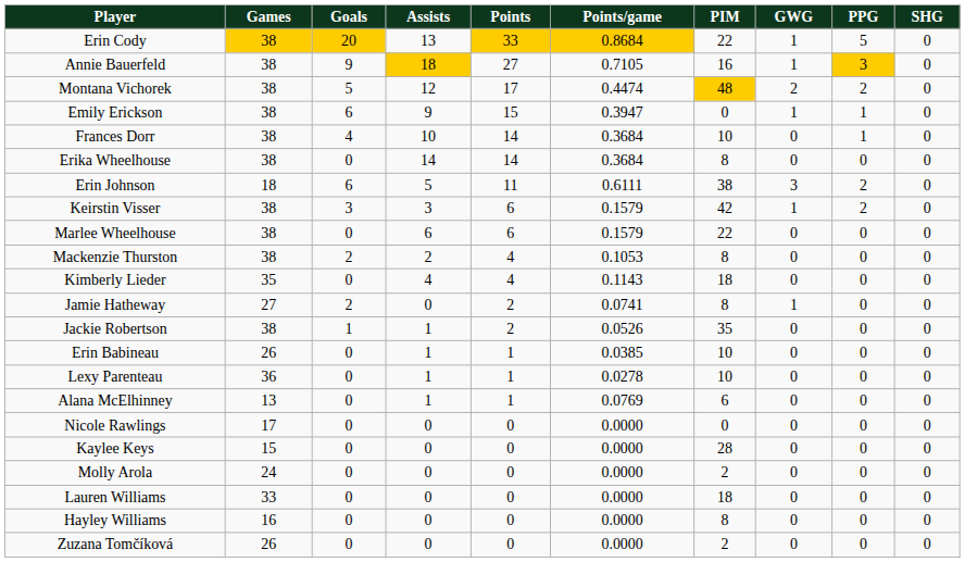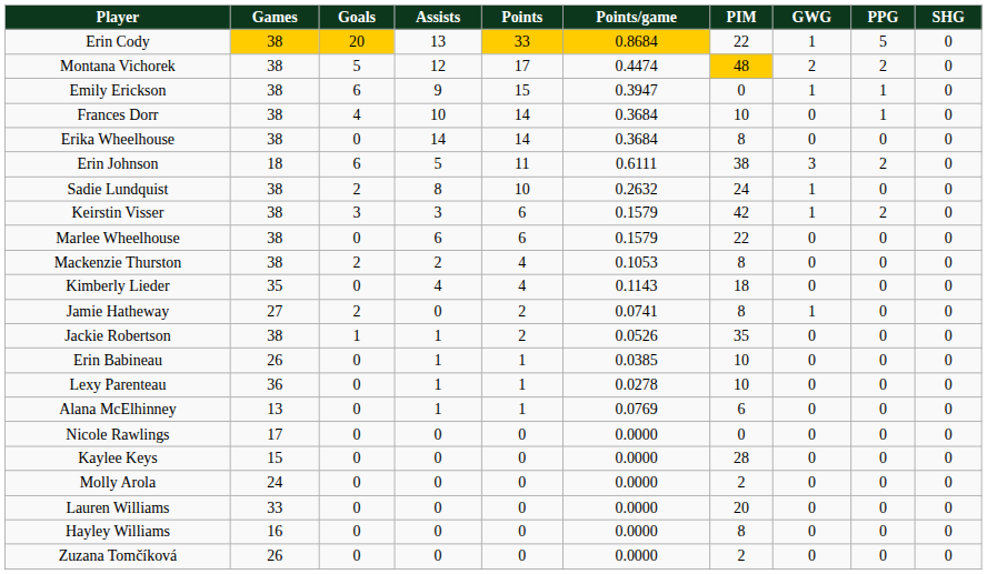- row: Annie Bauerfeld | 38 | 9 | 18 | 27 | 0.7105 | 16 | 1 | 3 | 0
+ row: Sadie Lundquist | 38 | 2 | 8 | 10 | 0.2632 | 24 | 1 | 0 | 0
Lauren Williams | PIM: 18 -> 20
